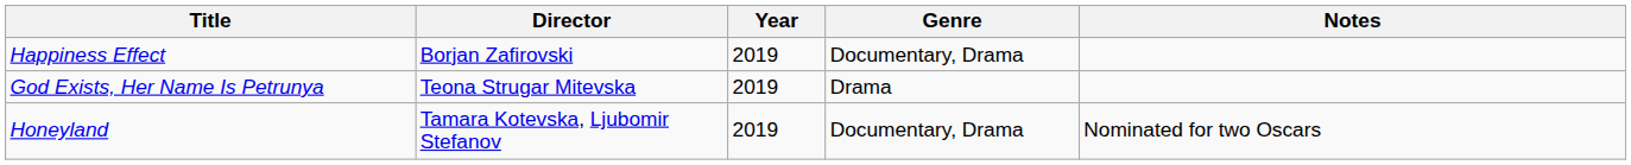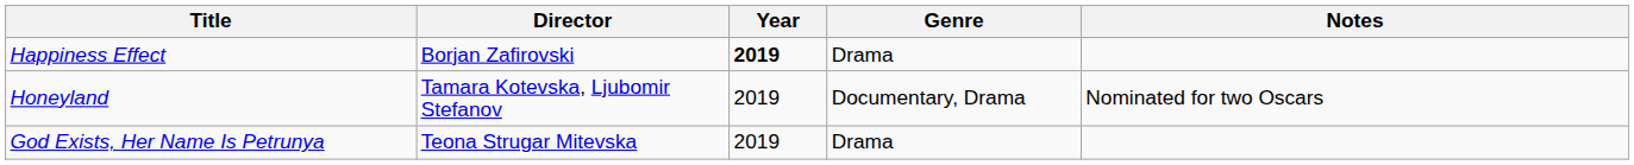Happiness Effect | Year: normal -> bold
Happiness Effect | Genre: Documentary, Drama -> Drama
rows swapped: God Exists, Her Name Is Petrunya <-> Honeyland
